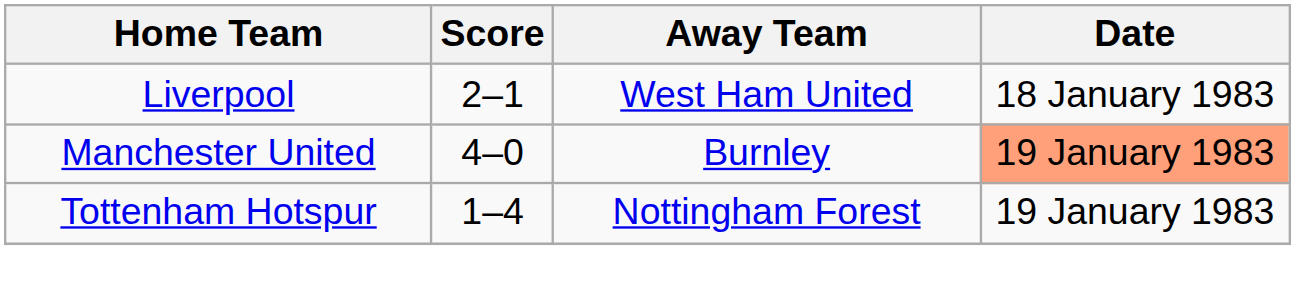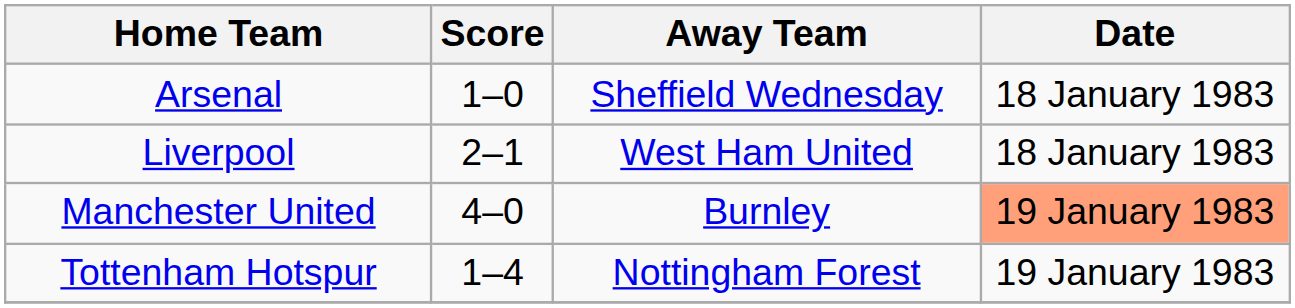+ row: Arsenal | 1–0 | Sheffield Wednesday | 18 January 1983
